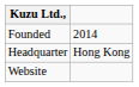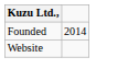- row: Headquarter | Hong Kong
